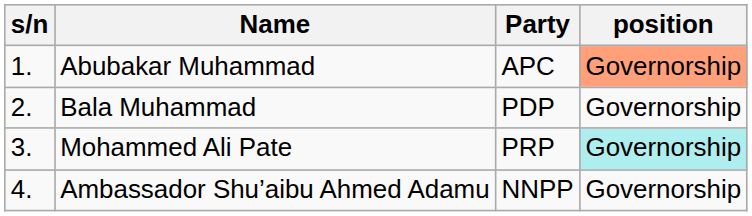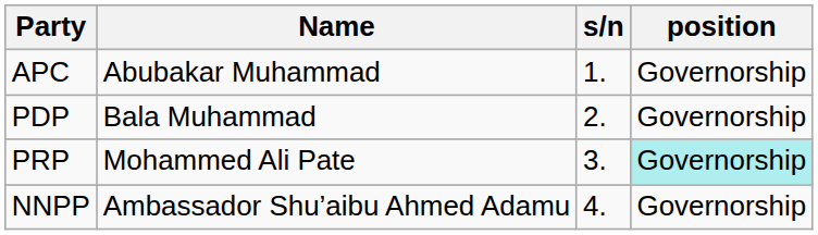columns swapped: s/n <-> Party
Abubakar Muhammad | position: lightsalmon background -> no background
